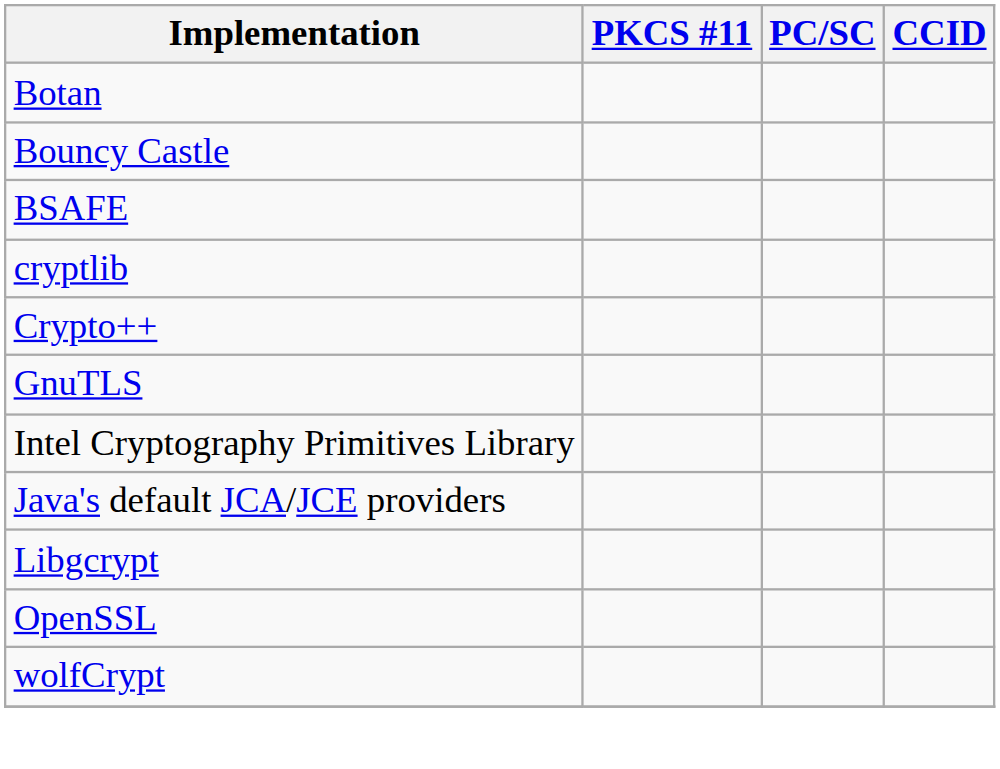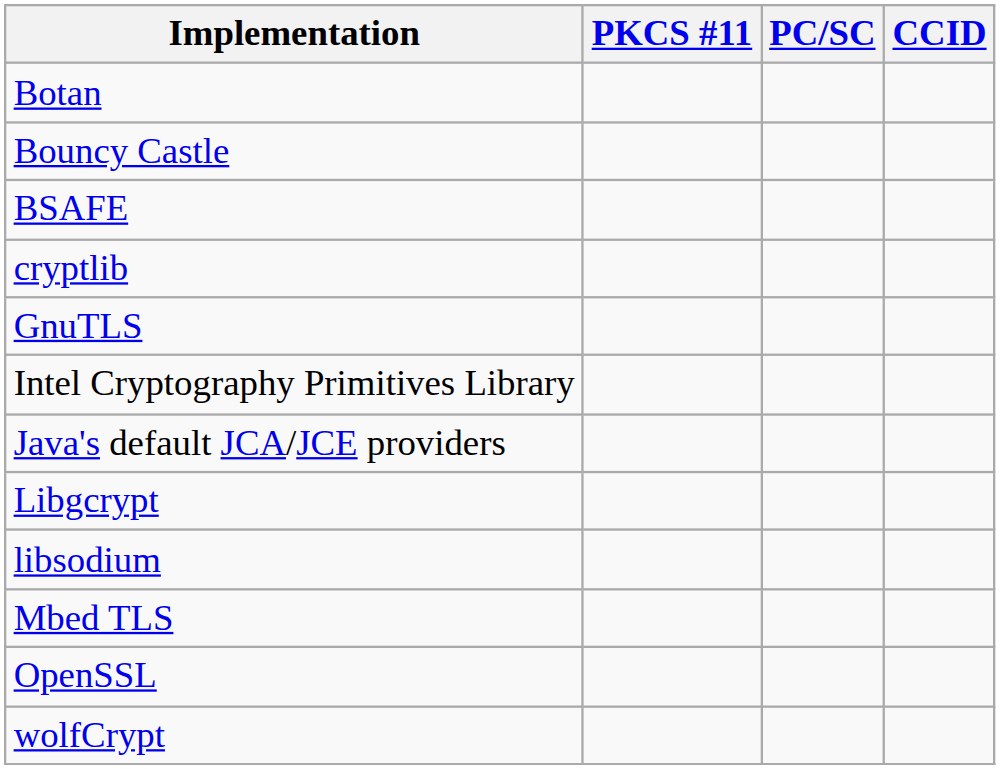- row: Crypto++
+ row: libsodium
+ row: Mbed TLS
